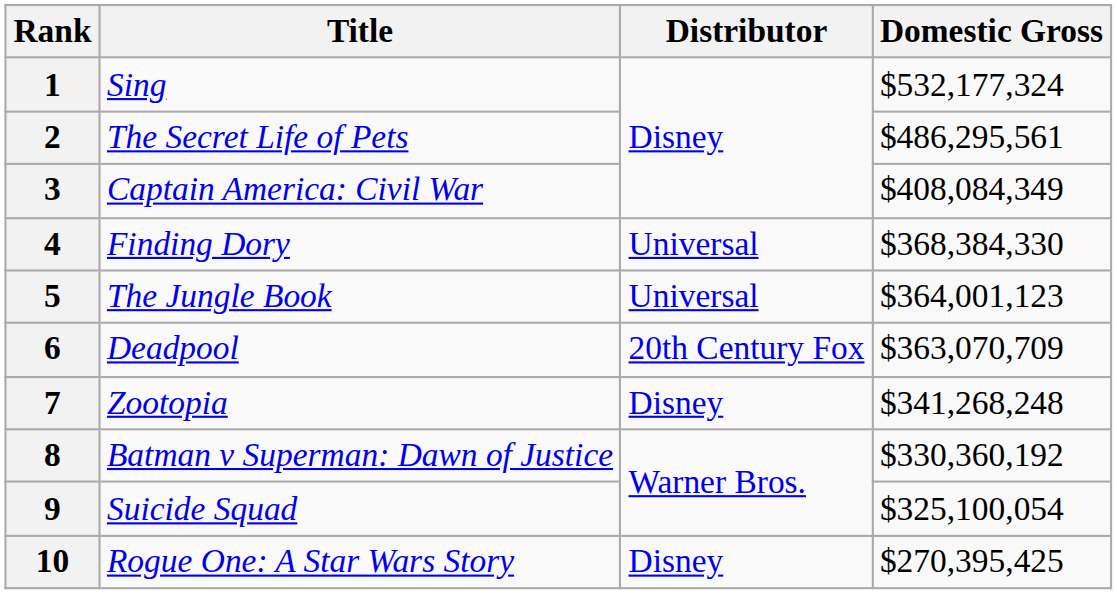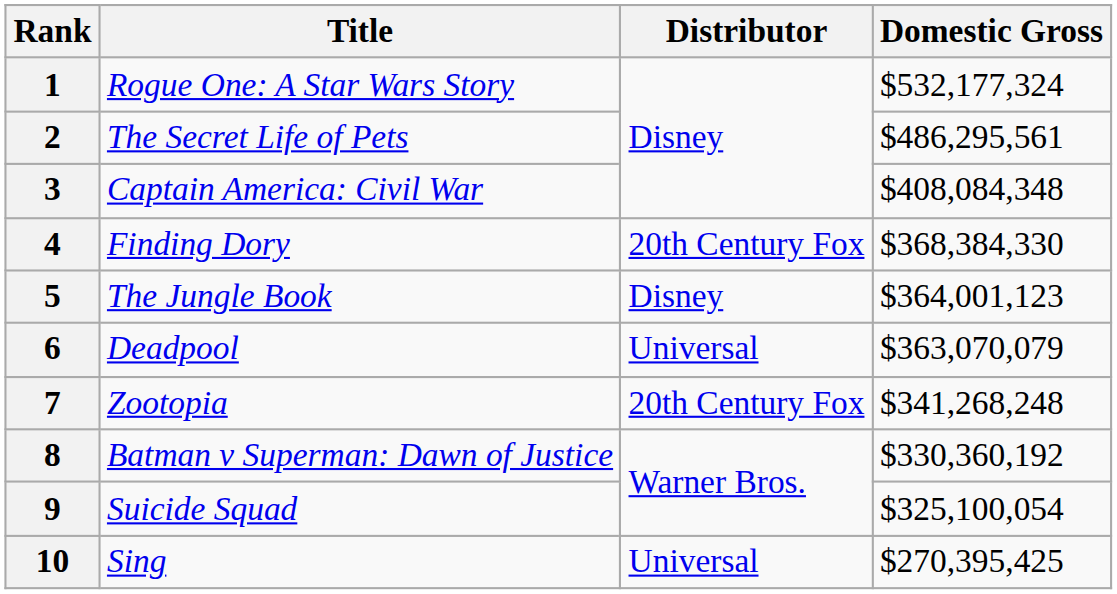1 | Title: Sing -> Rogue One: A Star Wars Story
3 | Domestic Gross: $408,084,349 -> $408,084,348
4 | Distributor: Universal -> 20th Century Fox
5 | Distributor: Universal -> Disney
6 | Distributor: 20th Century Fox -> Universal
6 | Domestic Gross: $363,070,709 -> $363,070,079
7 | Distributor: Disney -> 20th Century Fox
10 | Title: Rogue One: A Star Wars Story -> Sing
10 | Distributor: Disney -> Universal
